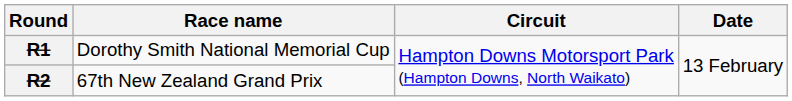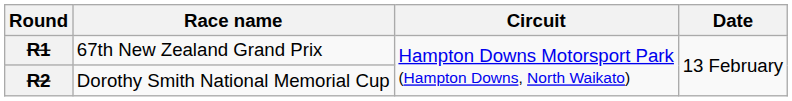R1 | Race name: Dorothy Smith National Memorial Cup -> 67th New Zealand Grand Prix
R2 | Race name: 67th New Zealand Grand Prix -> Dorothy Smith National Memorial Cup
